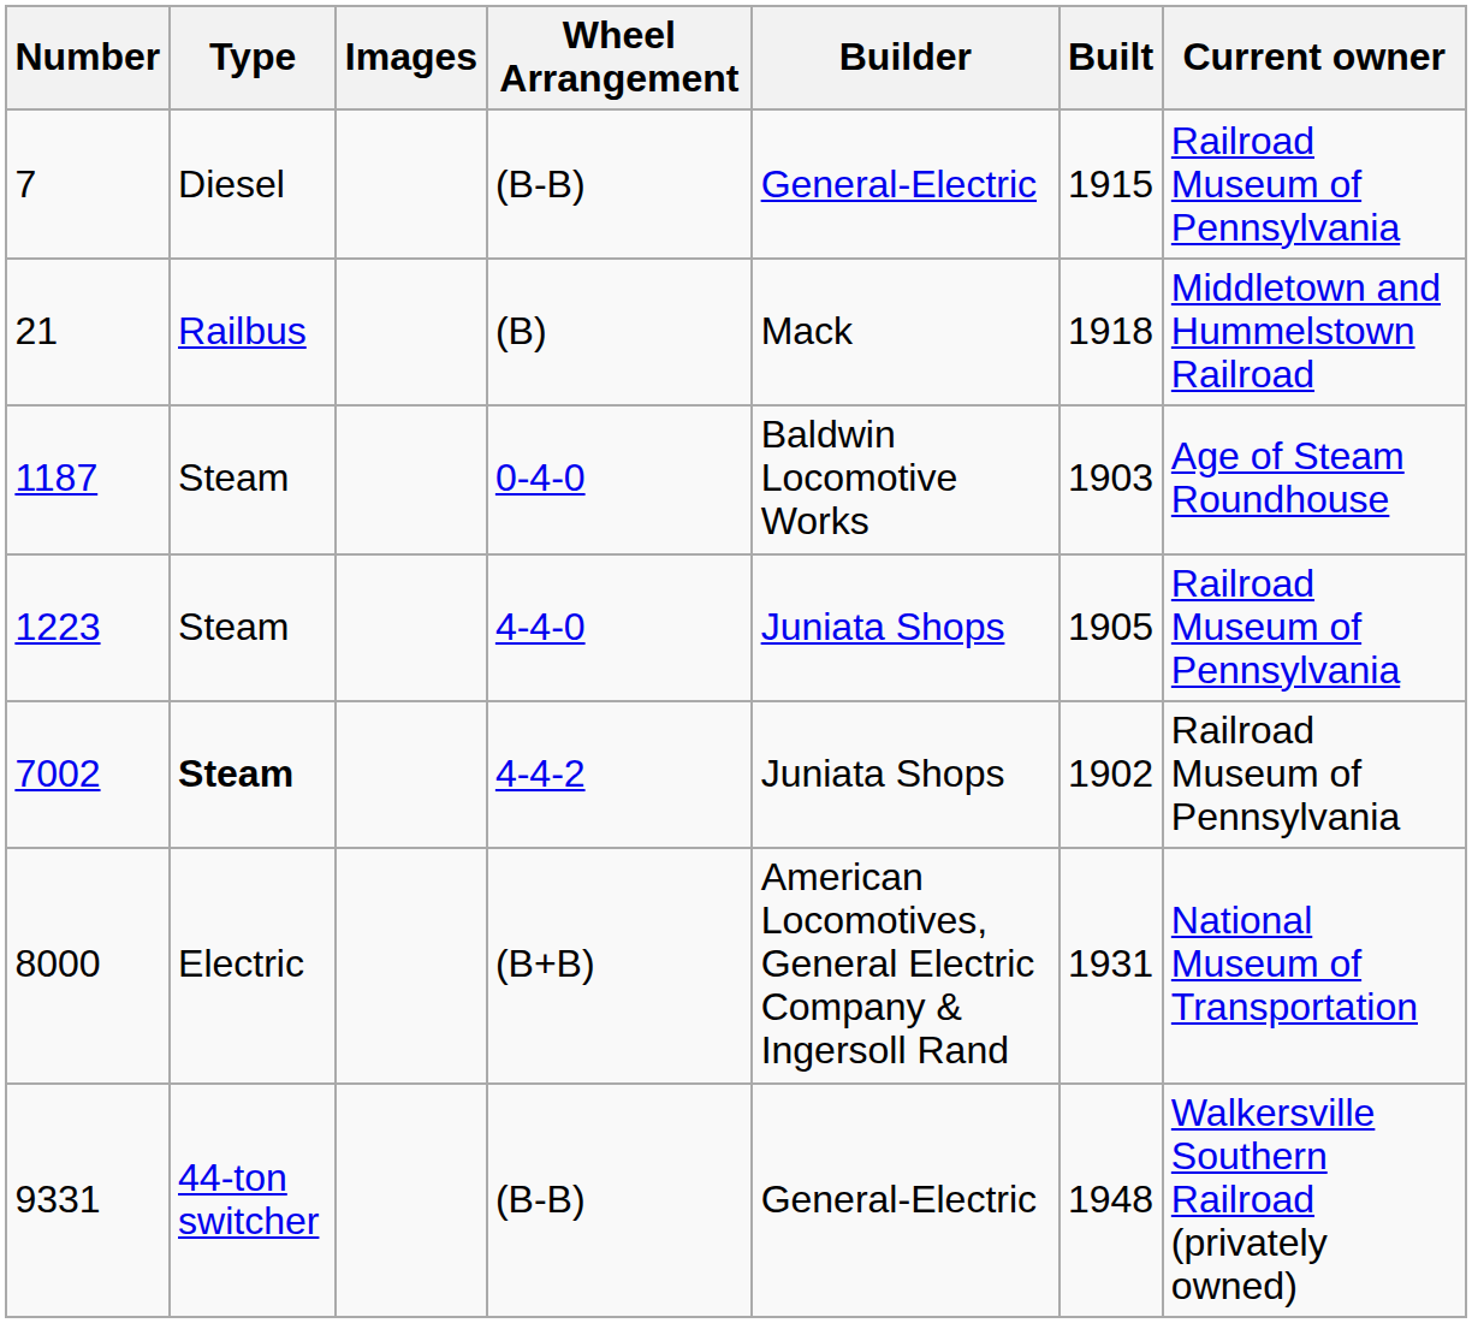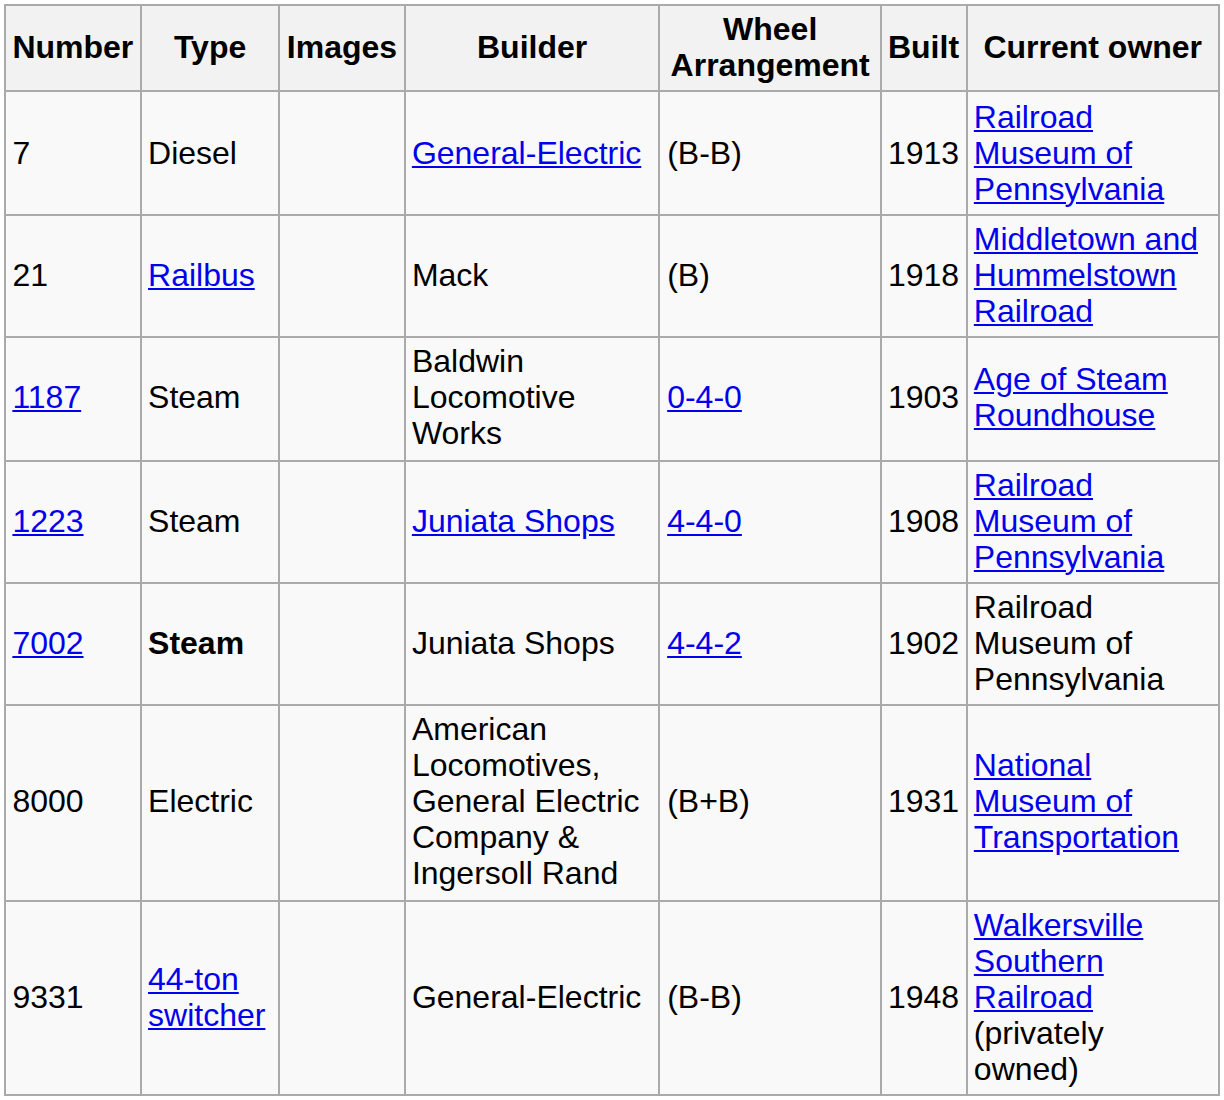columns swapped: Wheel Arrangement <-> Builder
7 | Built: 1915 -> 1913
1223 | Built: 1905 -> 1908
